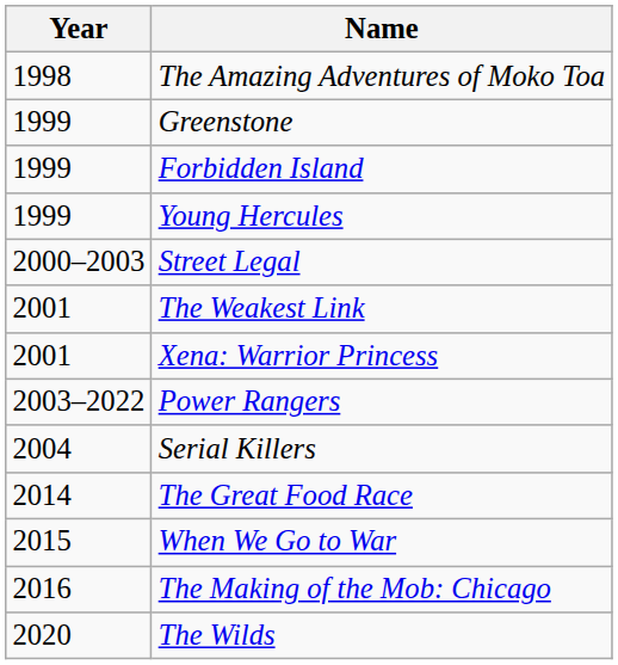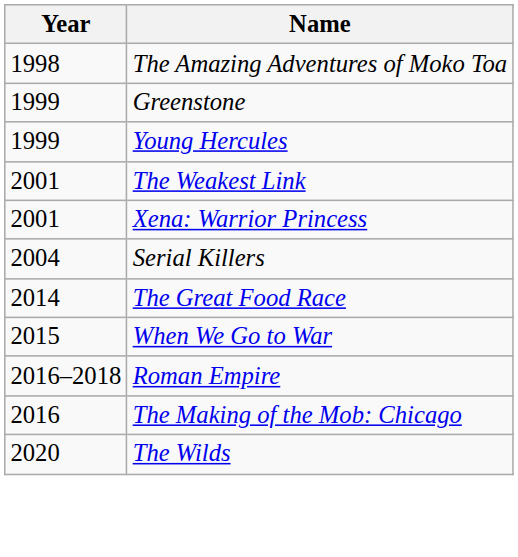- row: 1999 | Forbidden Island
- row: 2000–2003 | Street Legal
- row: 2003–2022 | Power Rangers
+ row: 2016–2018 | Roman Empire
